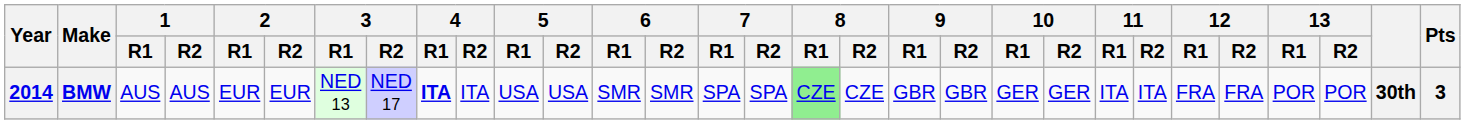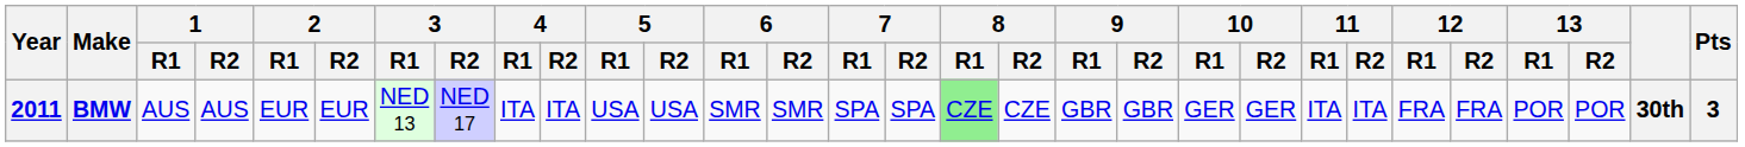BMW | Year: 2014 -> 2011
BMW | 4 / R1: bold -> normal
